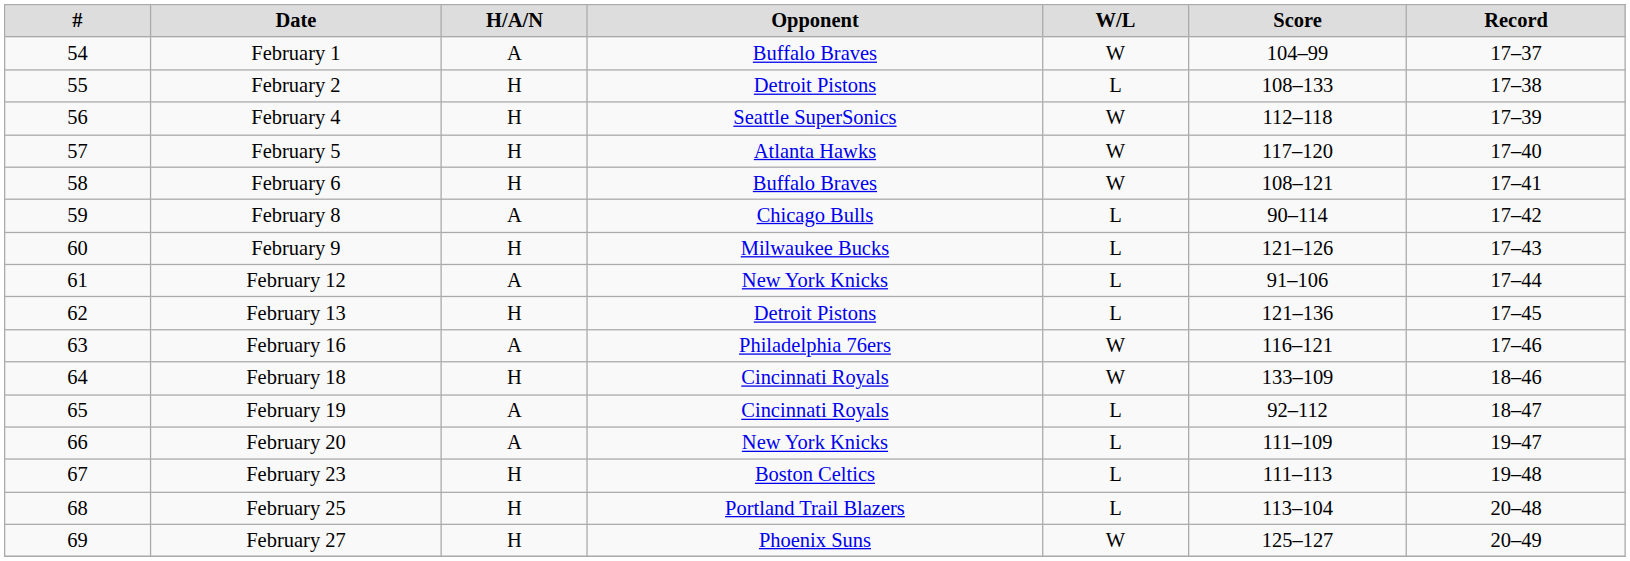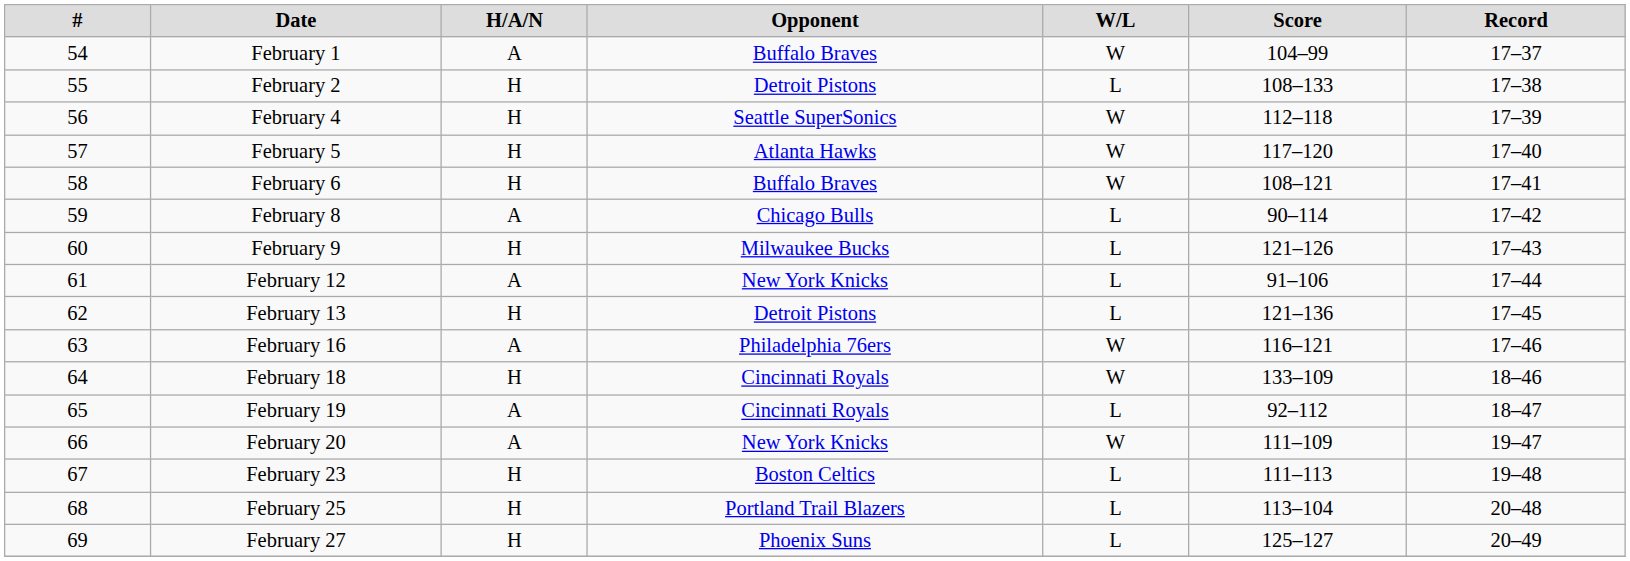February 20 | W/L: L -> W
February 27 | W/L: W -> L
